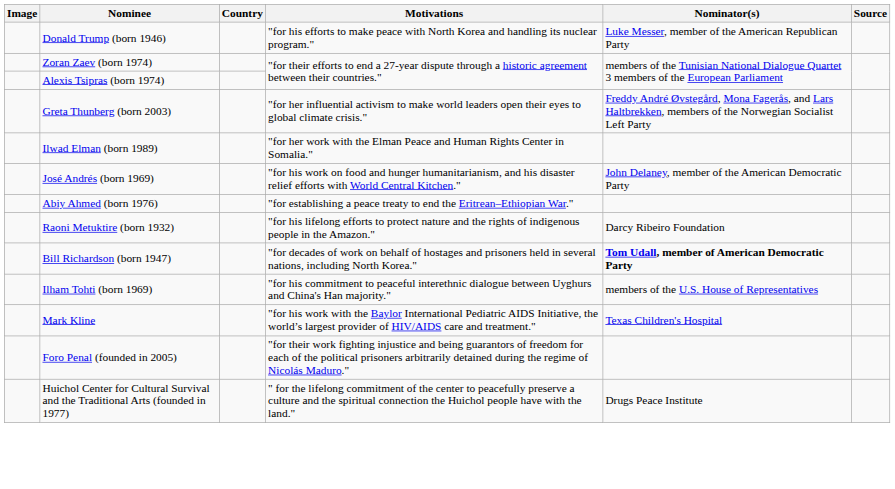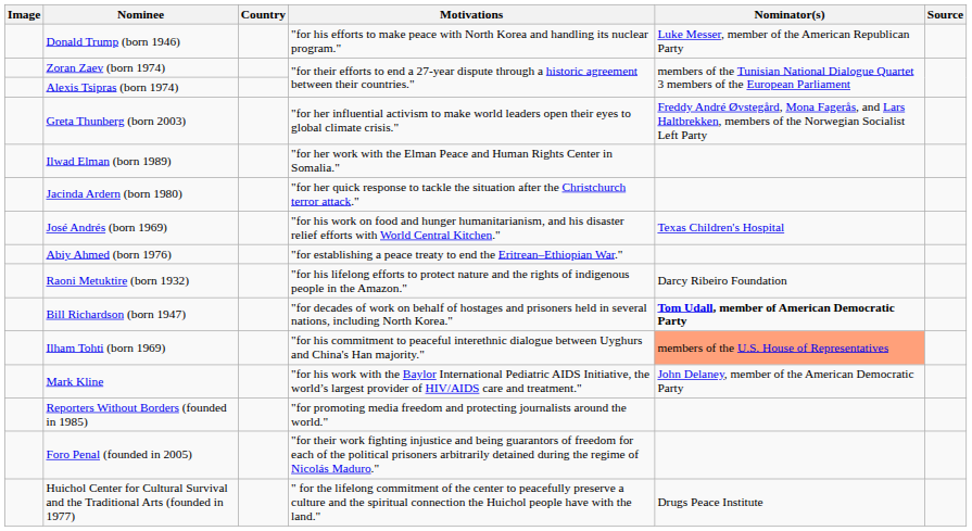+ row: Jacinda Ardern (born 1980) | "for her quick response to tackle the situation after the Christchurch terror attack."
José Andrés (born 1969) | Nominator(s): John Delaney, member of the American Democratic Party -> Texas Children's Hospital
Ilham Tohti (born 1969) | Nominator(s): no background -> lightsalmon background
Mark Kline | Nominator(s): Texas Children's Hospital -> John Delaney, member of the American Democratic Party
+ row: Reporters Without Borders (founded in 1985) | "for promoting media freedom and protecting journalists around the world."
